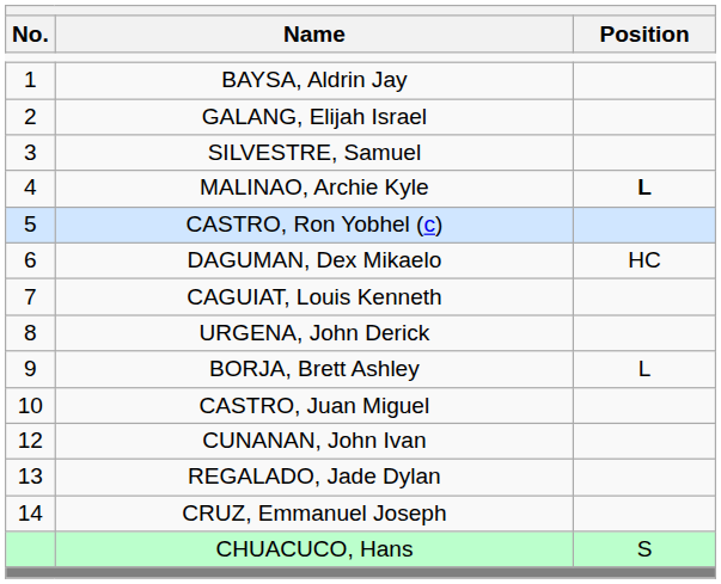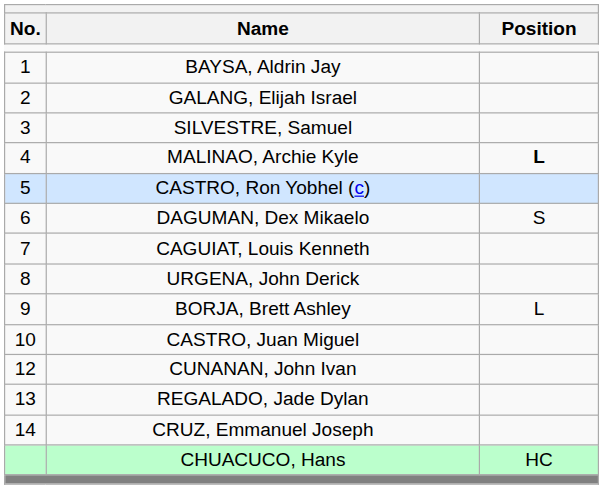DAGUMAN, Dex Mikaelo | Position: HC -> S
CHUACUCO, Hans | Position: S -> HC
